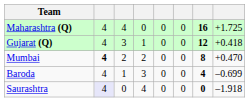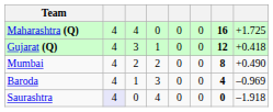Mumbai | column 2: bold -> normal
Mumbai | column 8: +0.470 -> +0.490
Baroda | column 8: –0.699 -> –0.969
